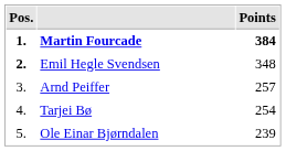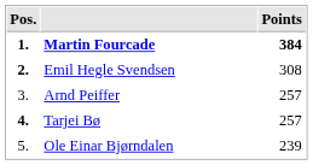Emil Hegle Svendsen | Points: 348 -> 308
Tarjei Bø | Pos.: normal -> bold
Tarjei Bø | Points: 254 -> 257
